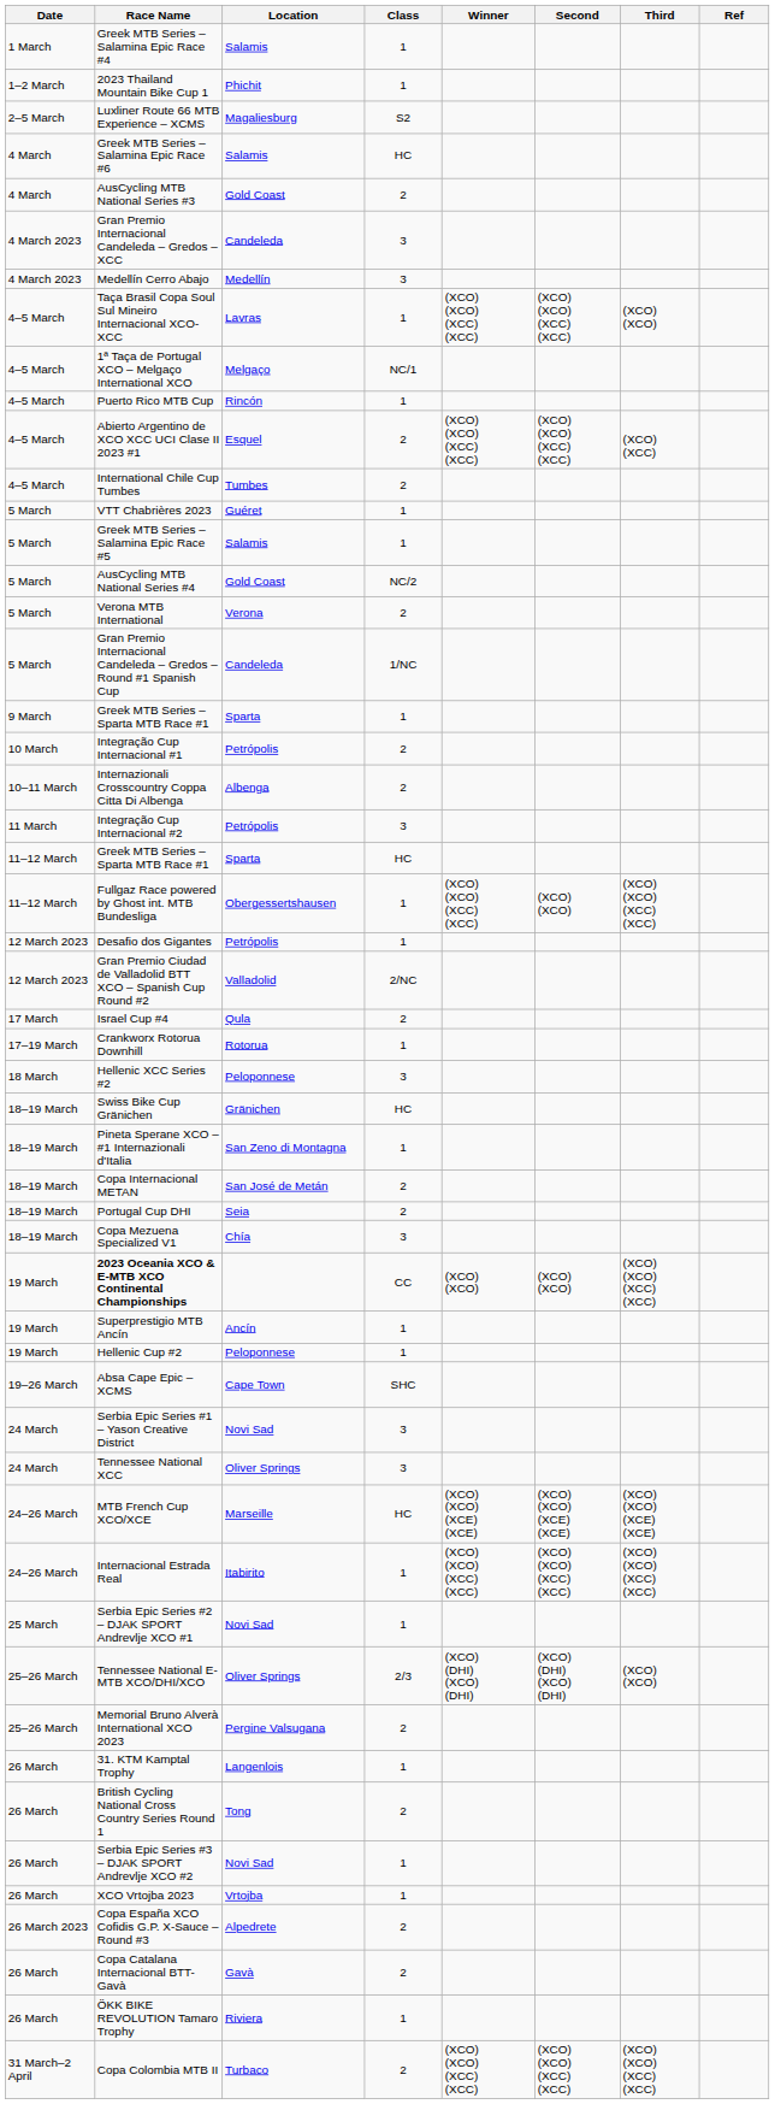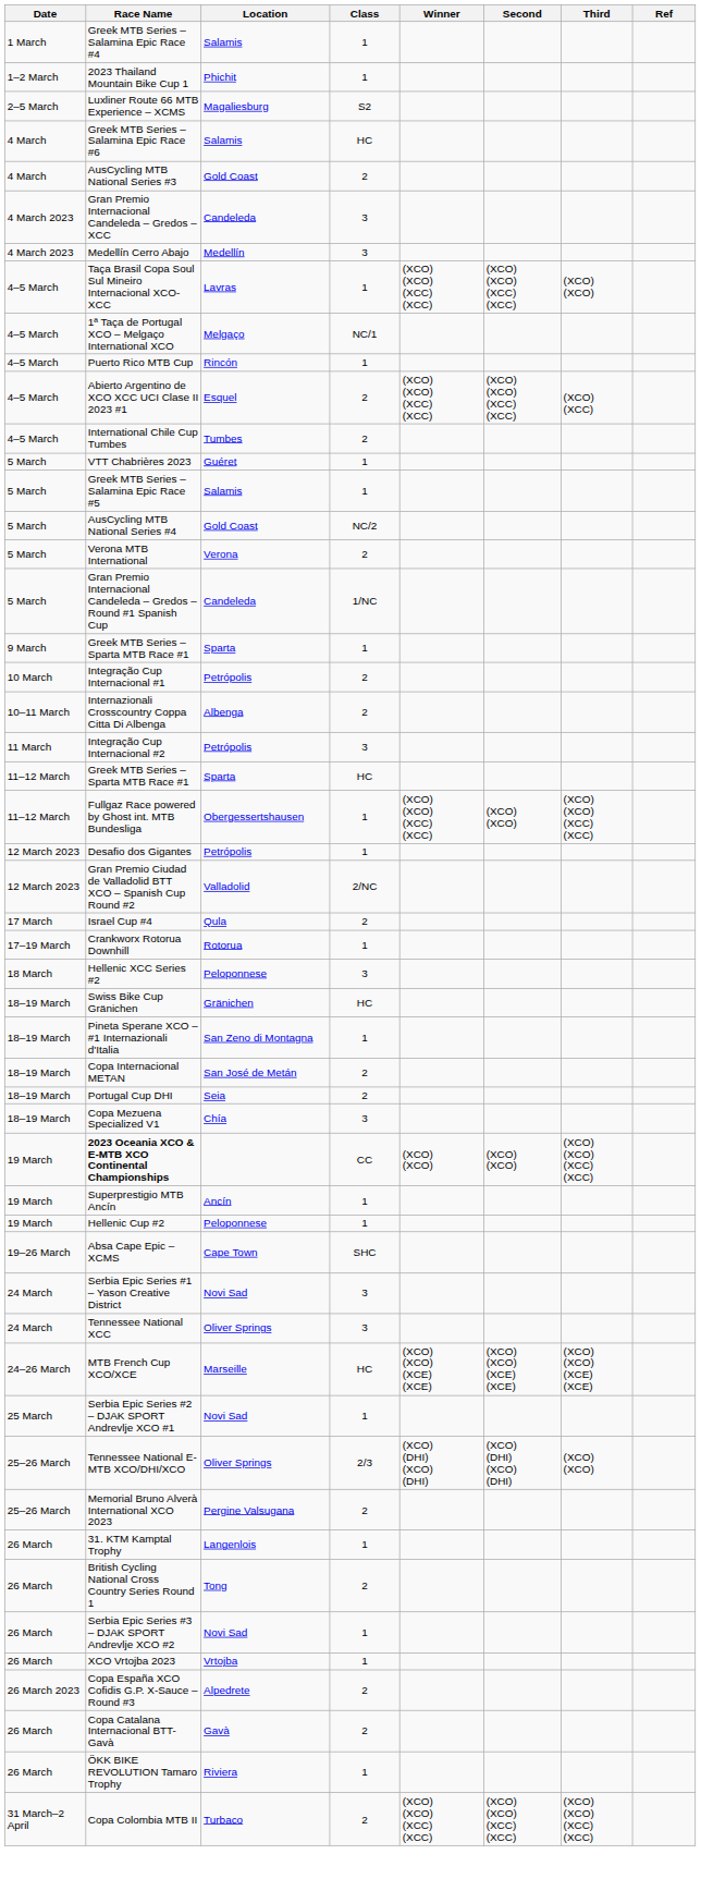- row: 24–26 March | Internacional Estrada Real | Itabirito | 1 | (XCO) (XCO) (XCC) (XCC) | (XCO) (XCO) (XCC) (XCC) | (XCO) (XCO) (XCC) (XCC)
